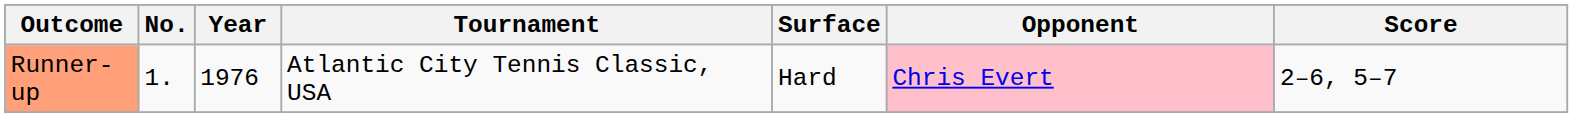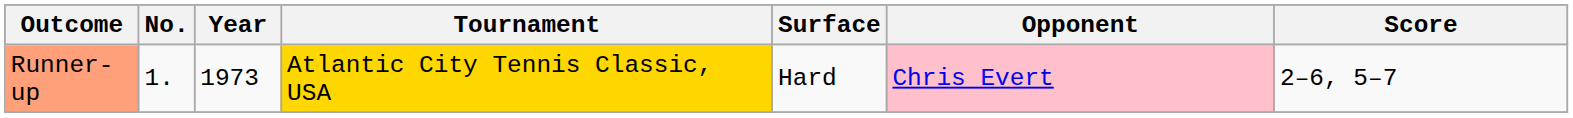Runner-up | Year: 1976 -> 1973
Runner-up | Tournament: no background -> gold background
